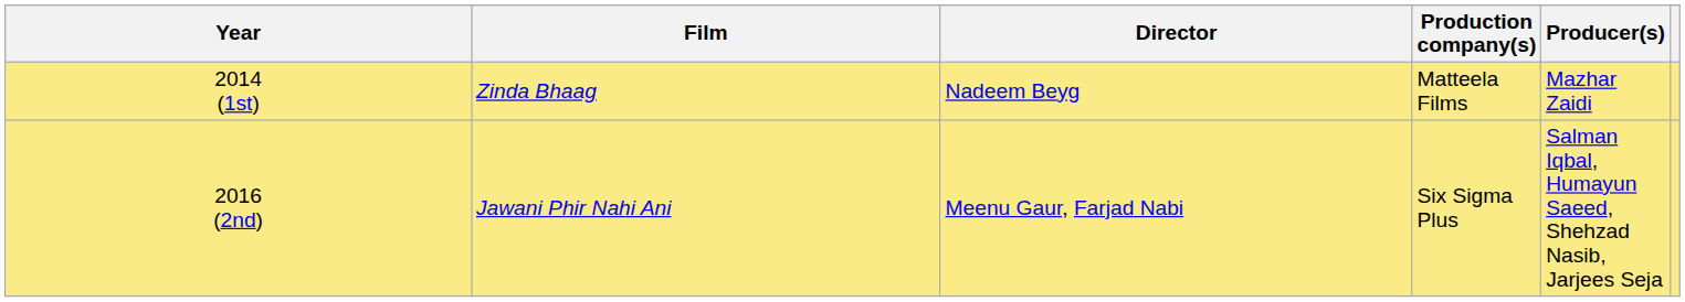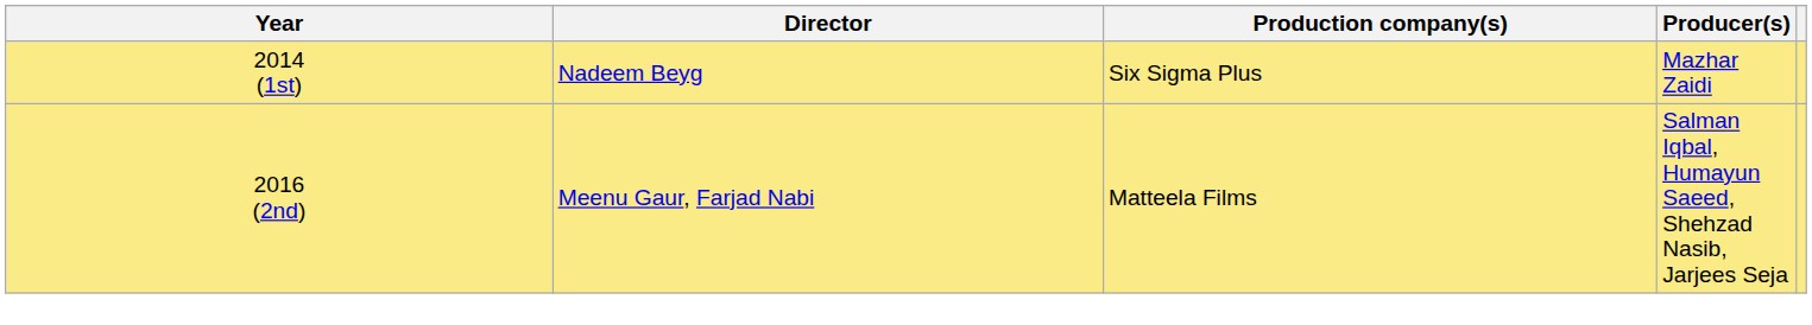- column: Film | Zinda Bhaag | Jawani Phir Nahi Ani
2014 (1st) | Production company(s): Matteela Films -> Six Sigma Plus
2016 (2nd) | Production company(s): Six Sigma Plus -> Matteela Films
